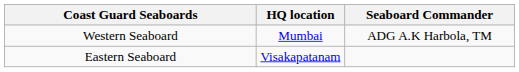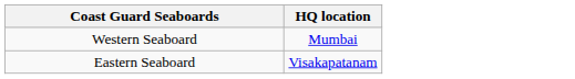- column: Seaboard Commander | ADG A.K Harbola, TM
